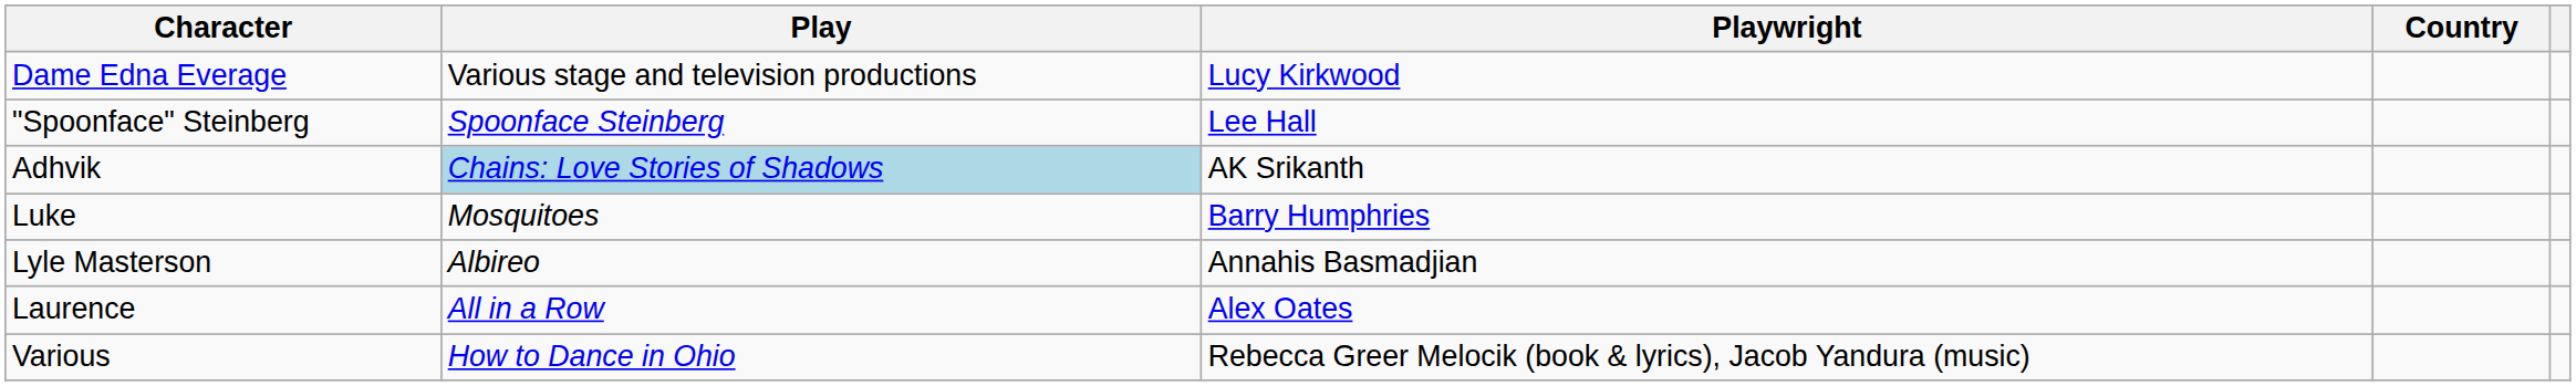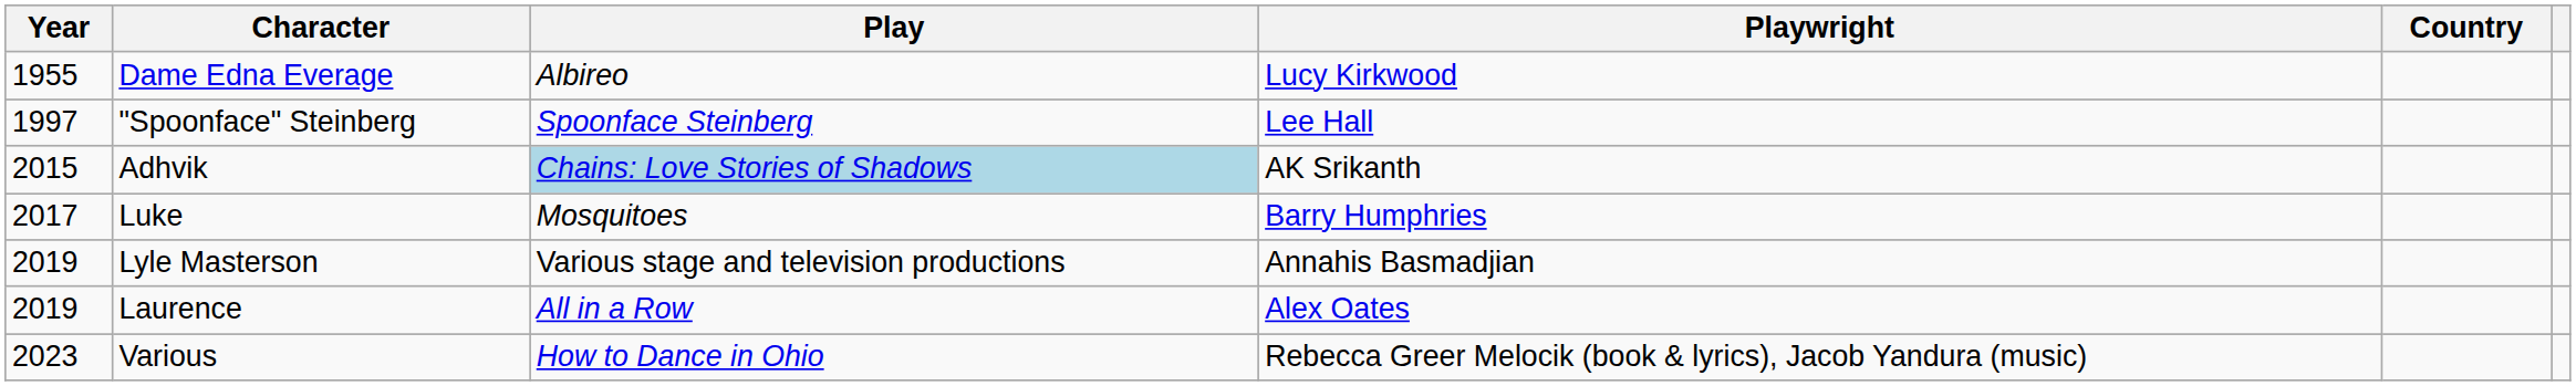+ column: Year | 1955 | 1997 | 2015 | 2017 | 2019 | 2019 | 2023
Dame Edna Everage | Play: Various stage and television productions -> Albireo
Lyle Masterson | Play: Albireo -> Various stage and television productions
